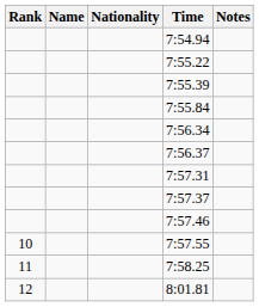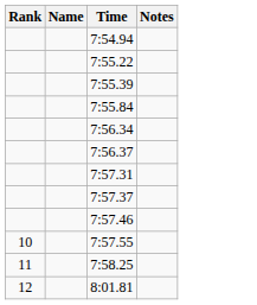- column: Nationality
